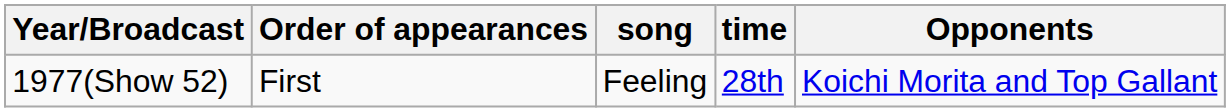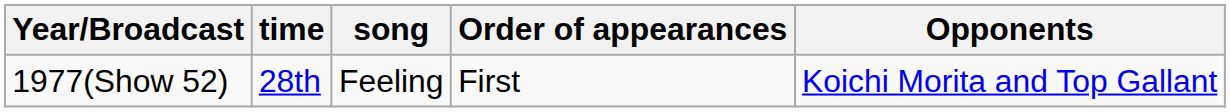columns swapped: time <-> Order of appearances
